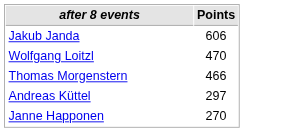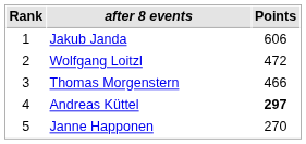+ column: Rank | 1 | 2 | 3 | 4 | 5
Wolfgang Loitzl | Points: 470 -> 472
Andreas Küttel | Points: normal -> bold
